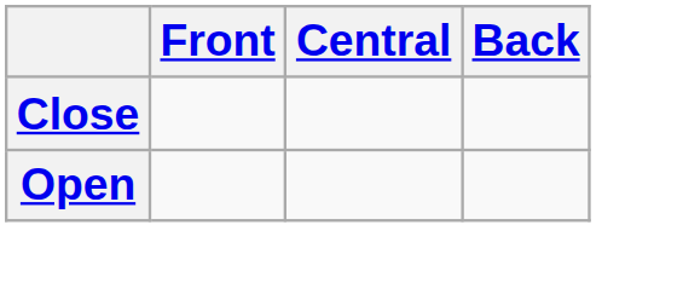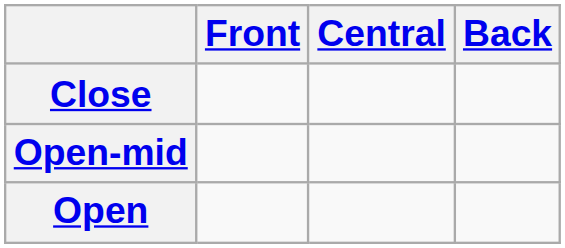+ row: Open-mid
